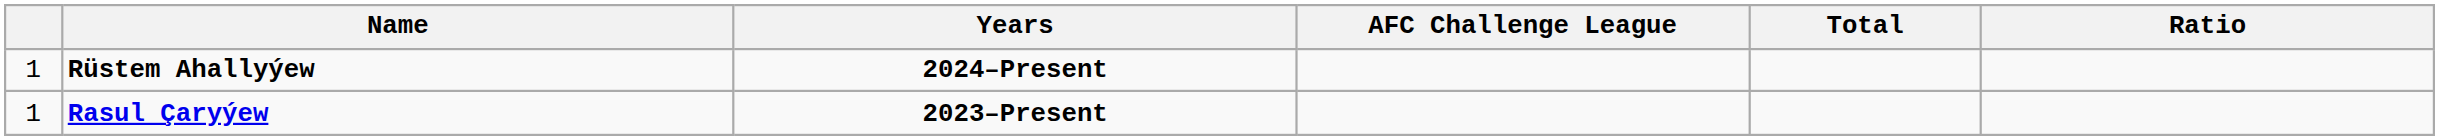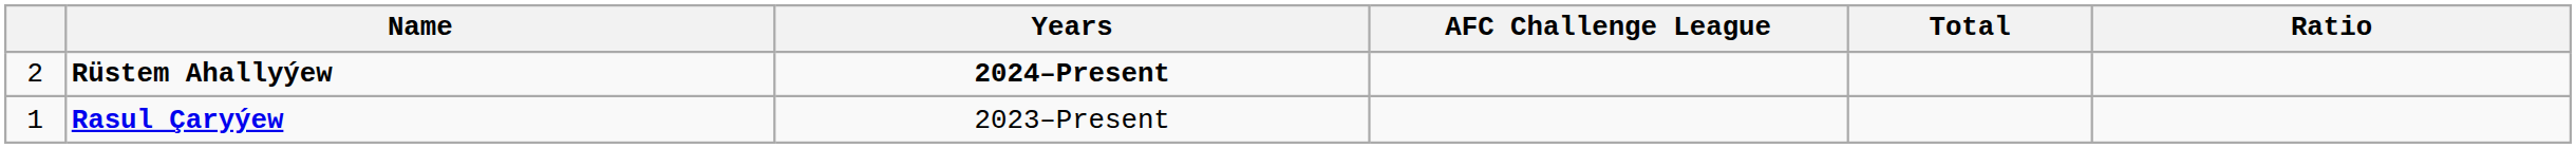Rüstem Ahallyýew | column 1: 1 -> 2
Rasul Çaryýew | Years: bold -> normal
